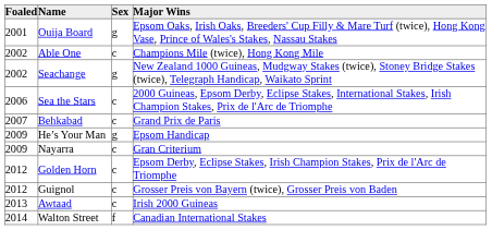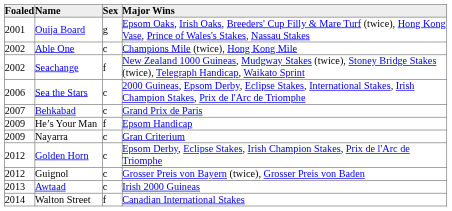Seachange | Sex: g -> f
He’s Your Man | Sex: g -> f
